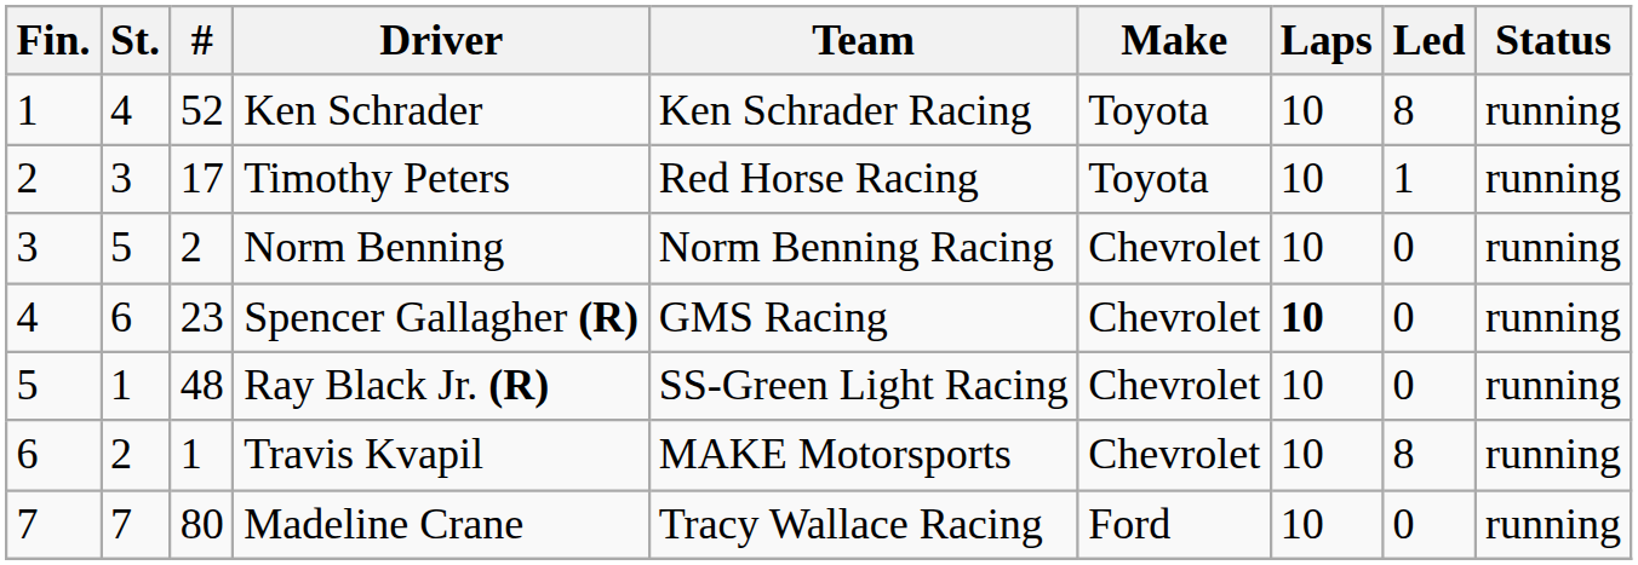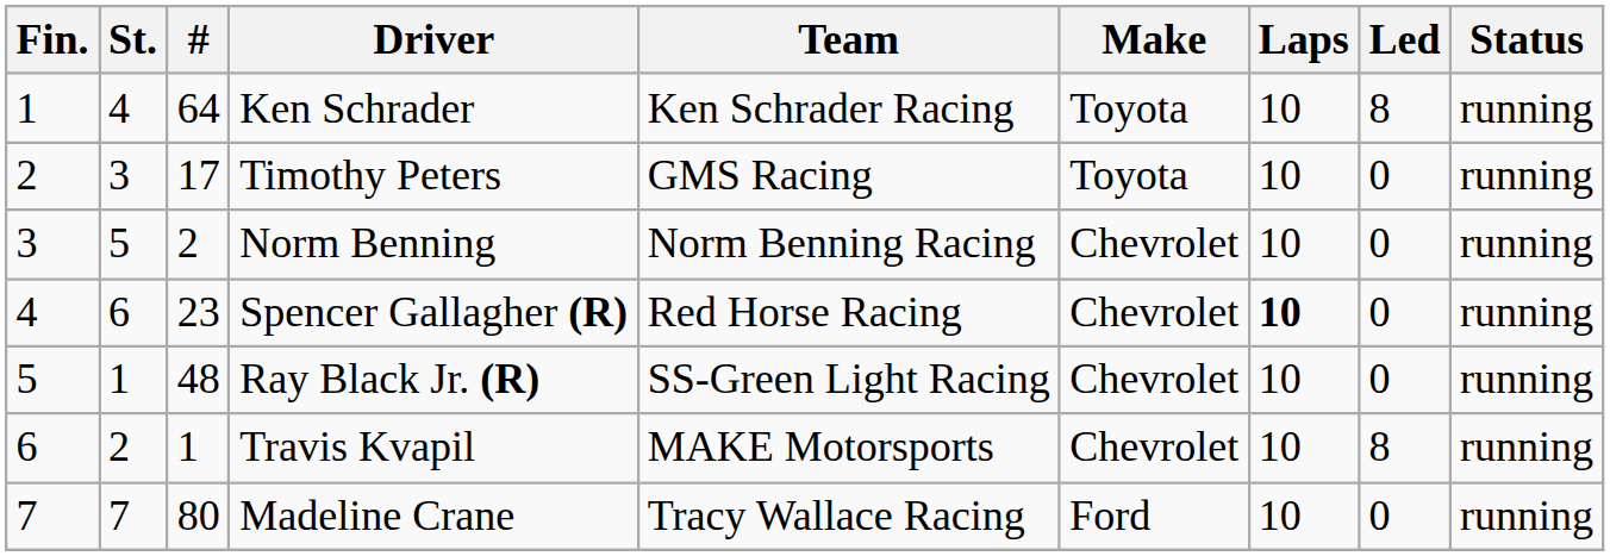Ken Schrader | #: 52 -> 64
Timothy Peters | Team: Red Horse Racing -> GMS Racing
Timothy Peters | Led: 1 -> 0
Spencer Gallagher (R) | Team: GMS Racing -> Red Horse Racing
